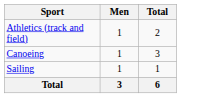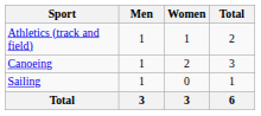+ column: Women | 1 | 2 | 0 | 3
